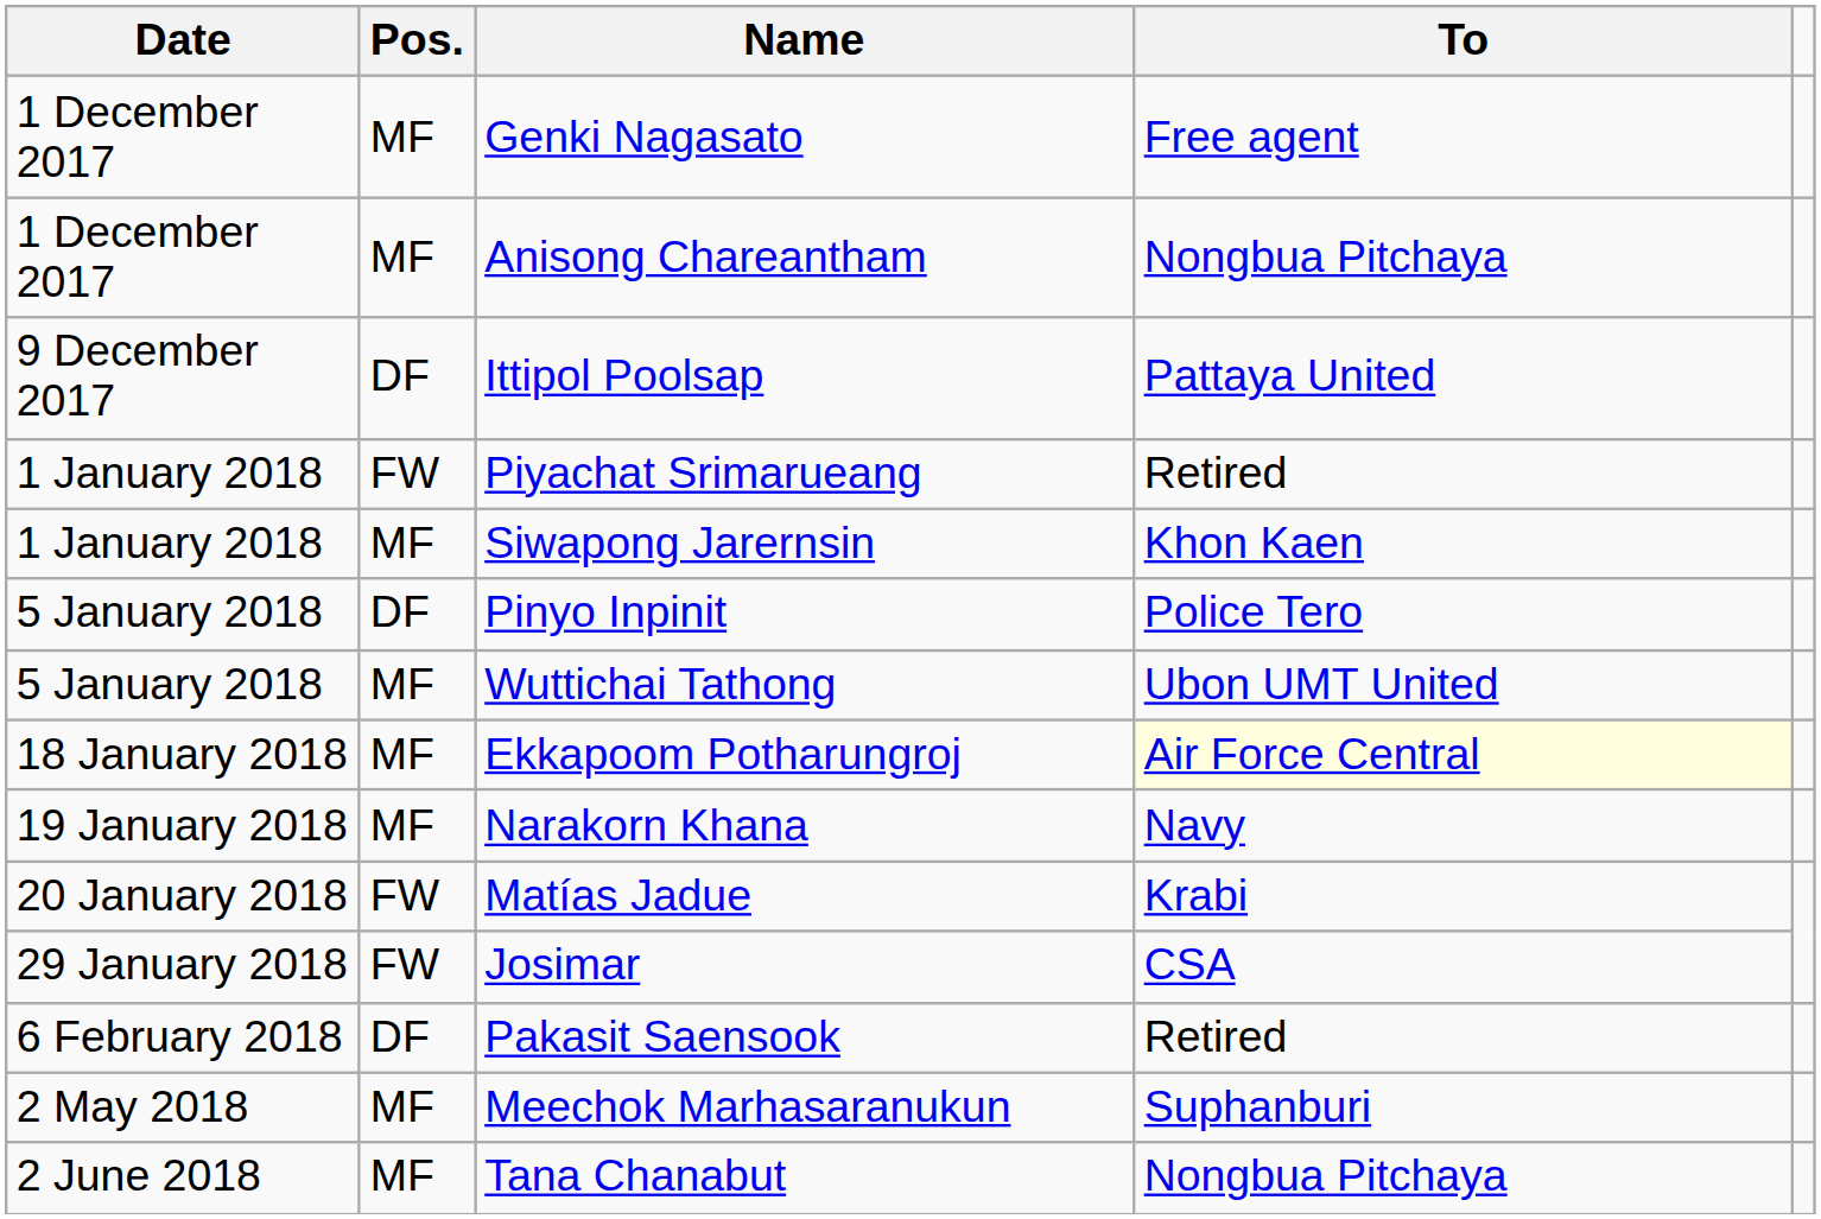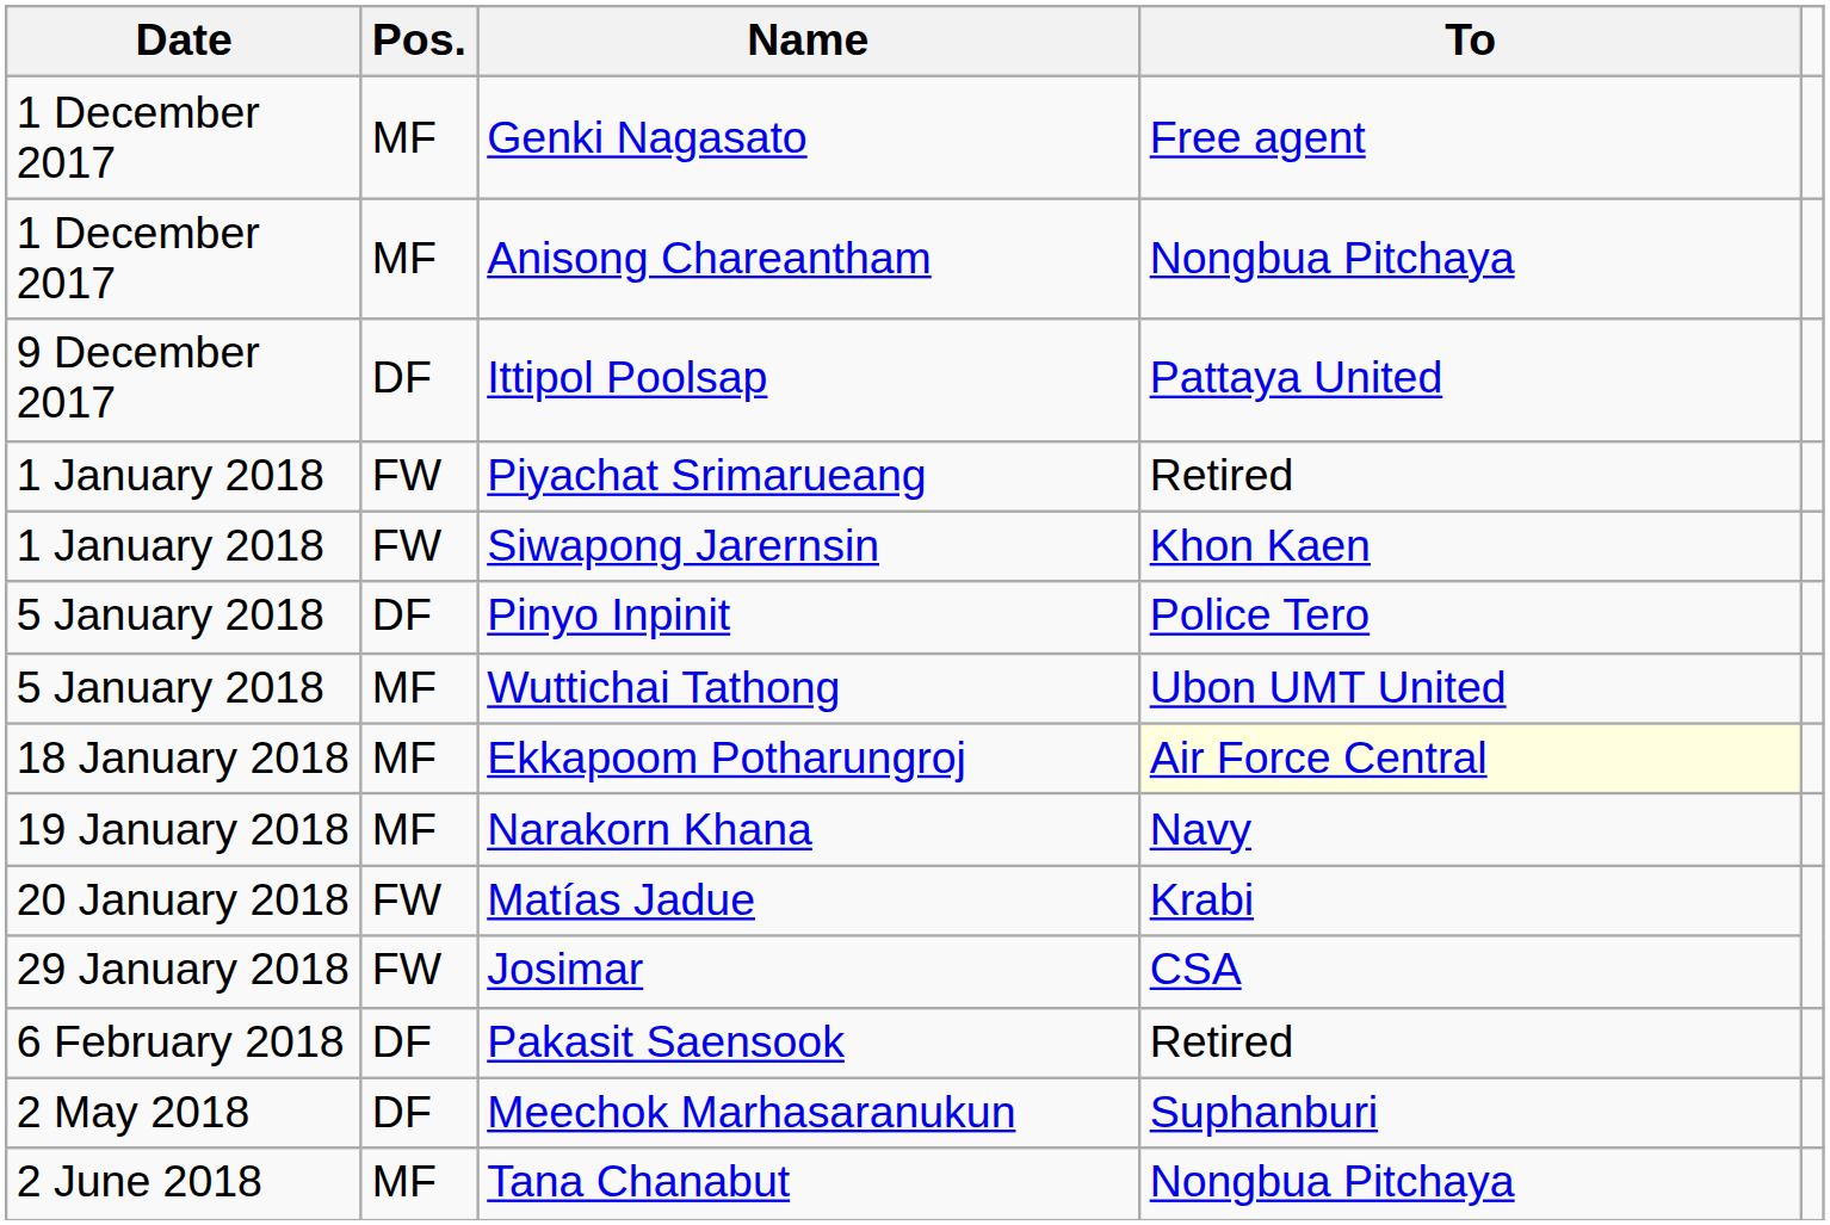Siwapong Jarernsin | Pos.: MF -> FW
Meechok Marhasaranukun | Pos.: MF -> DF
